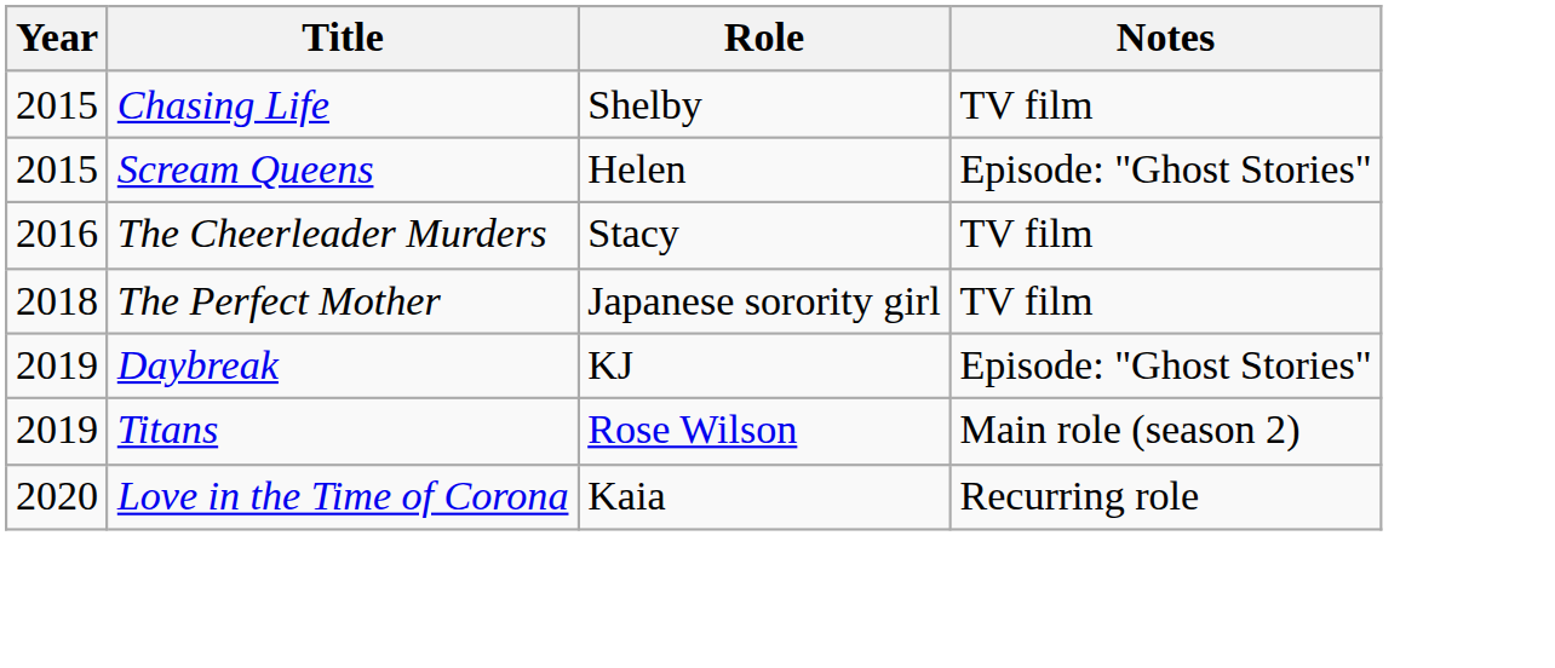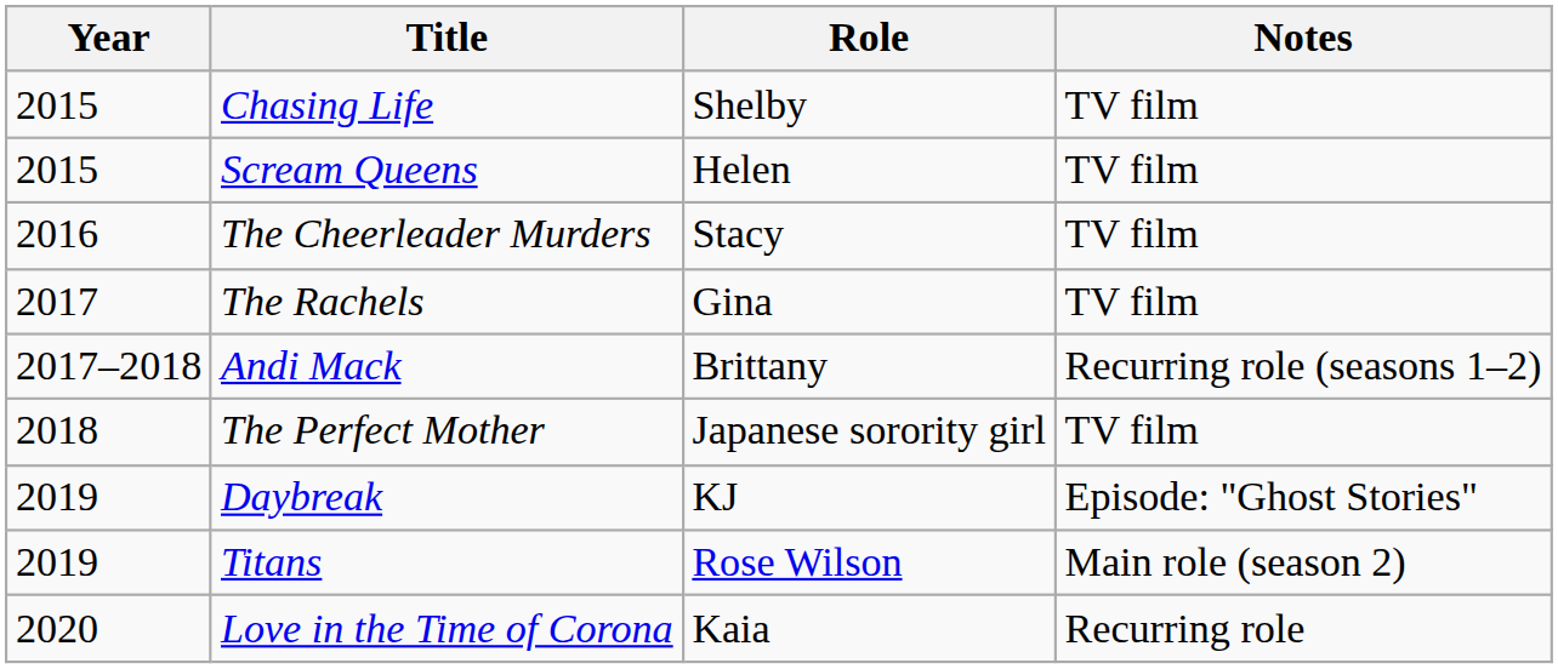Scream Queens | Notes: Episode: "Ghost Stories" -> TV film
+ row: 2017 | The Rachels | Gina | TV film
+ row: 2017–2018 | Andi Mack | Brittany | Recurring role (seasons 1–2)
